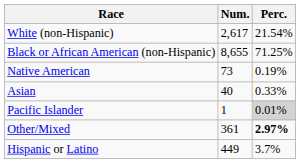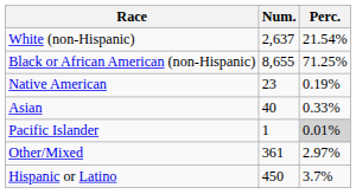White (non-Hispanic) | Num.: 2,617 -> 2,637
Native American | Num.: 73 -> 23
Other/Mixed | Perc.: bold -> normal
Hispanic or Latino | Num.: 449 -> 450
